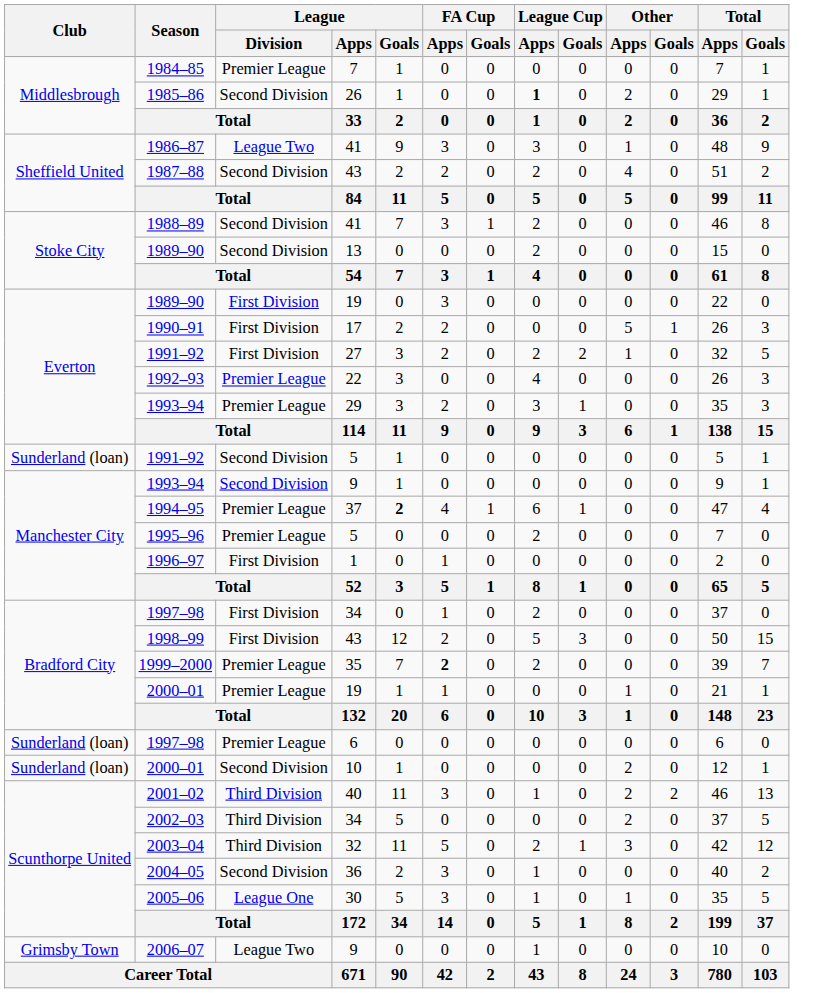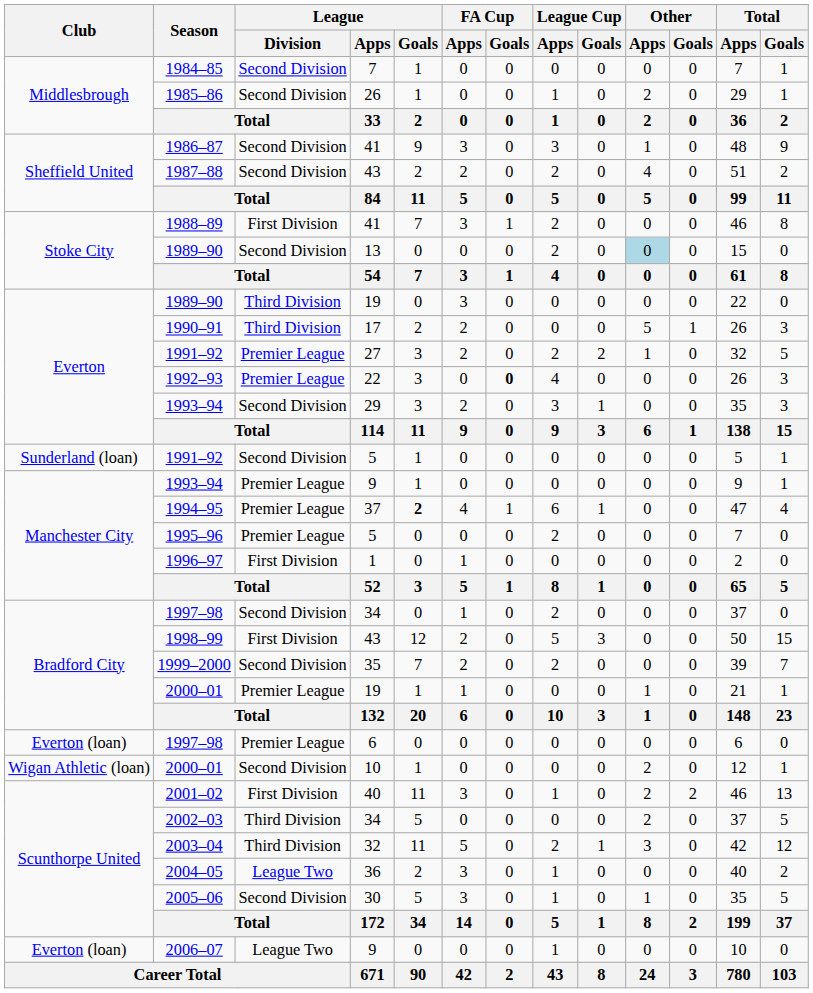1984–85 | League / Division: Premier League -> Second Division
1985–86 | League Cup / Apps: bold -> normal
1986–87 | League / Division: League Two -> Second Division
1988–89 | League / Division: Second Division -> First Division
1989–90 / 13 | Other / Apps: no background -> lightblue background
1989–90 / 19 | League / Division: First Division -> Third Division
1990–91 | League / Division: First Division -> Third Division
1991–92 / 27 | League / Division: First Division -> Premier League
1992–93 | FA Cup / Goals: normal -> bold
1993–94 / 29 | League / Division: Premier League -> Second Division
1993–94 / 9 | League / Division: Second Division -> Premier League
1997–98 / 34 | League / Division: First Division -> Second Division
1999–2000 | League / Division: Premier League -> Second Division
1999–2000 | FA Cup / Apps: bold -> normal
1997–98 / 6 | Club: Sunderland (loan) -> Everton (loan)
2000–01 / 10 | Club: Sunderland (loan) -> Wigan Athletic (loan)
2001–02 | League / Division: Third Division -> First Division
2004–05 | League / Division: Second Division -> League Two
2005–06 | League / Division: League One -> Second Division
2006–07 | Club: Grimsby Town -> Everton (loan)
